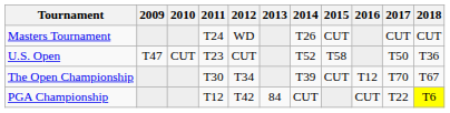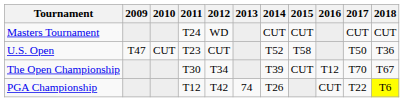Masters Tournament | 2014: T26 -> CUT
PGA Championship | 2013: 84 -> 74
PGA Championship | 2014: CUT -> T26
